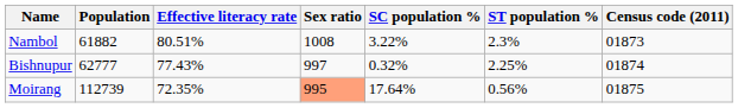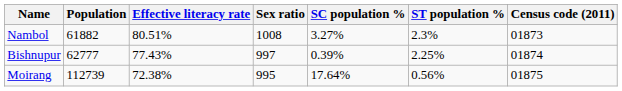Nambol | SC population %: 3.22% -> 3.27%
Bishnupur | SC population %: 0.32% -> 0.39%
Moirang | Effective literacy rate: 72.35% -> 72.38%
Moirang | Sex ratio: lightsalmon background -> no background
